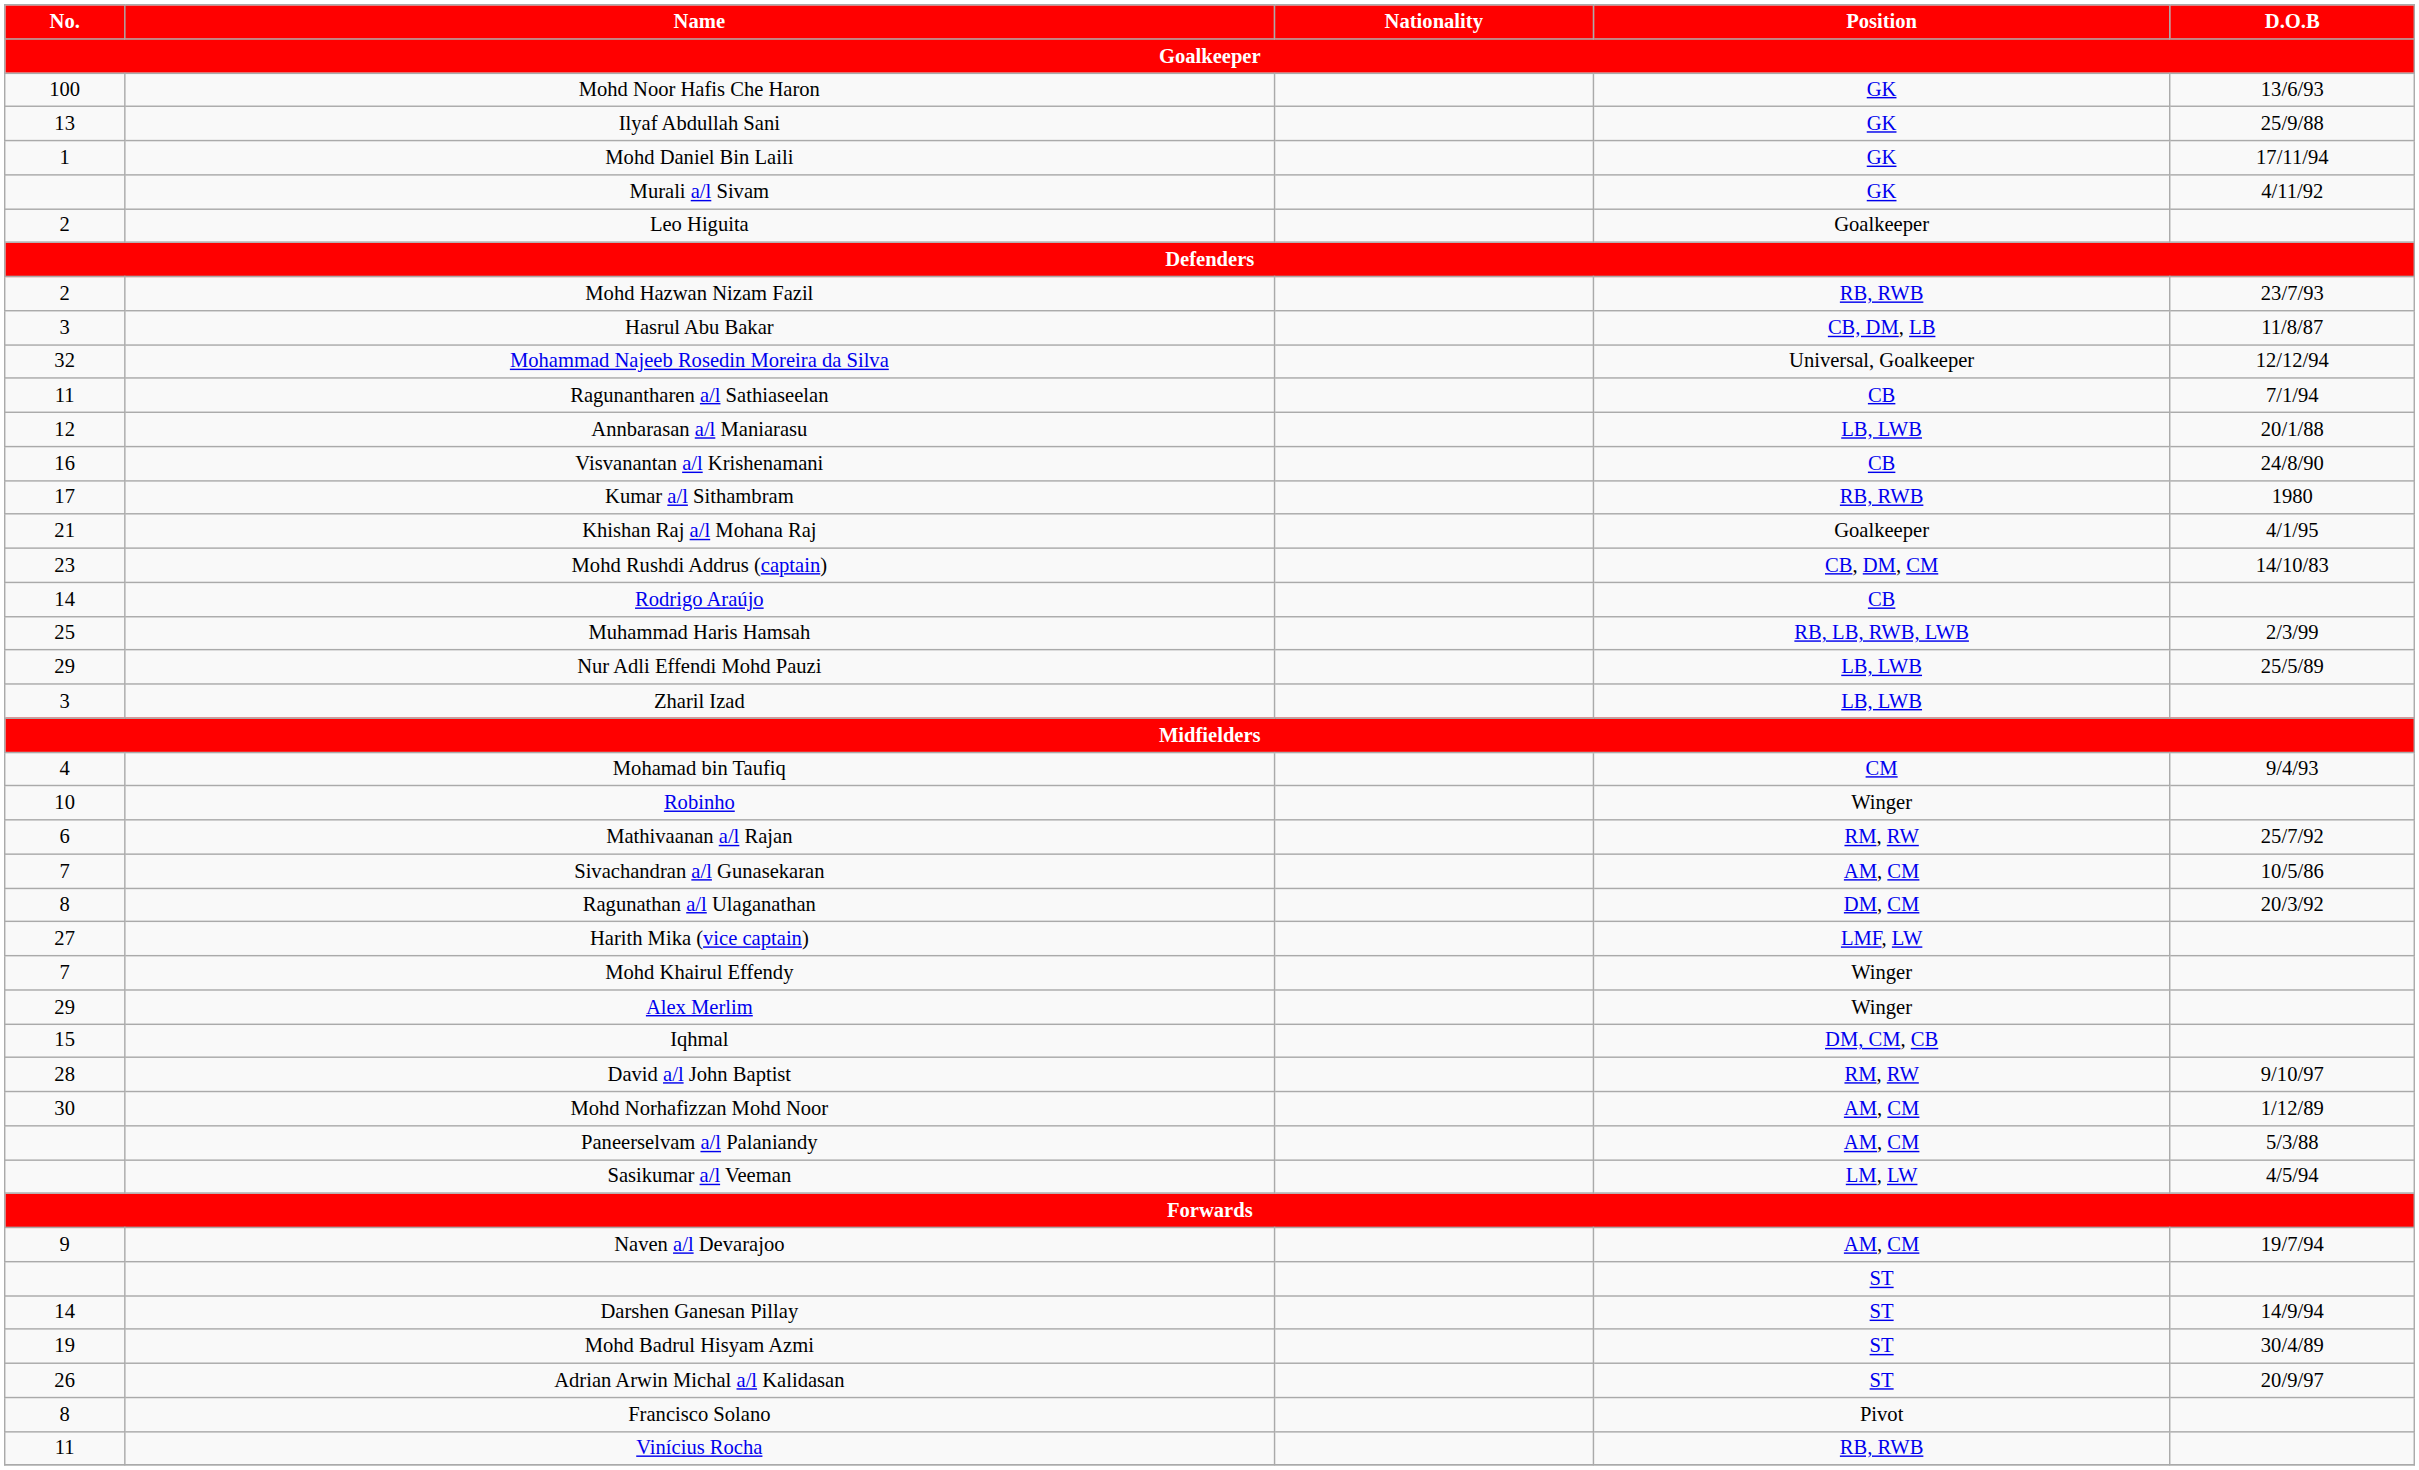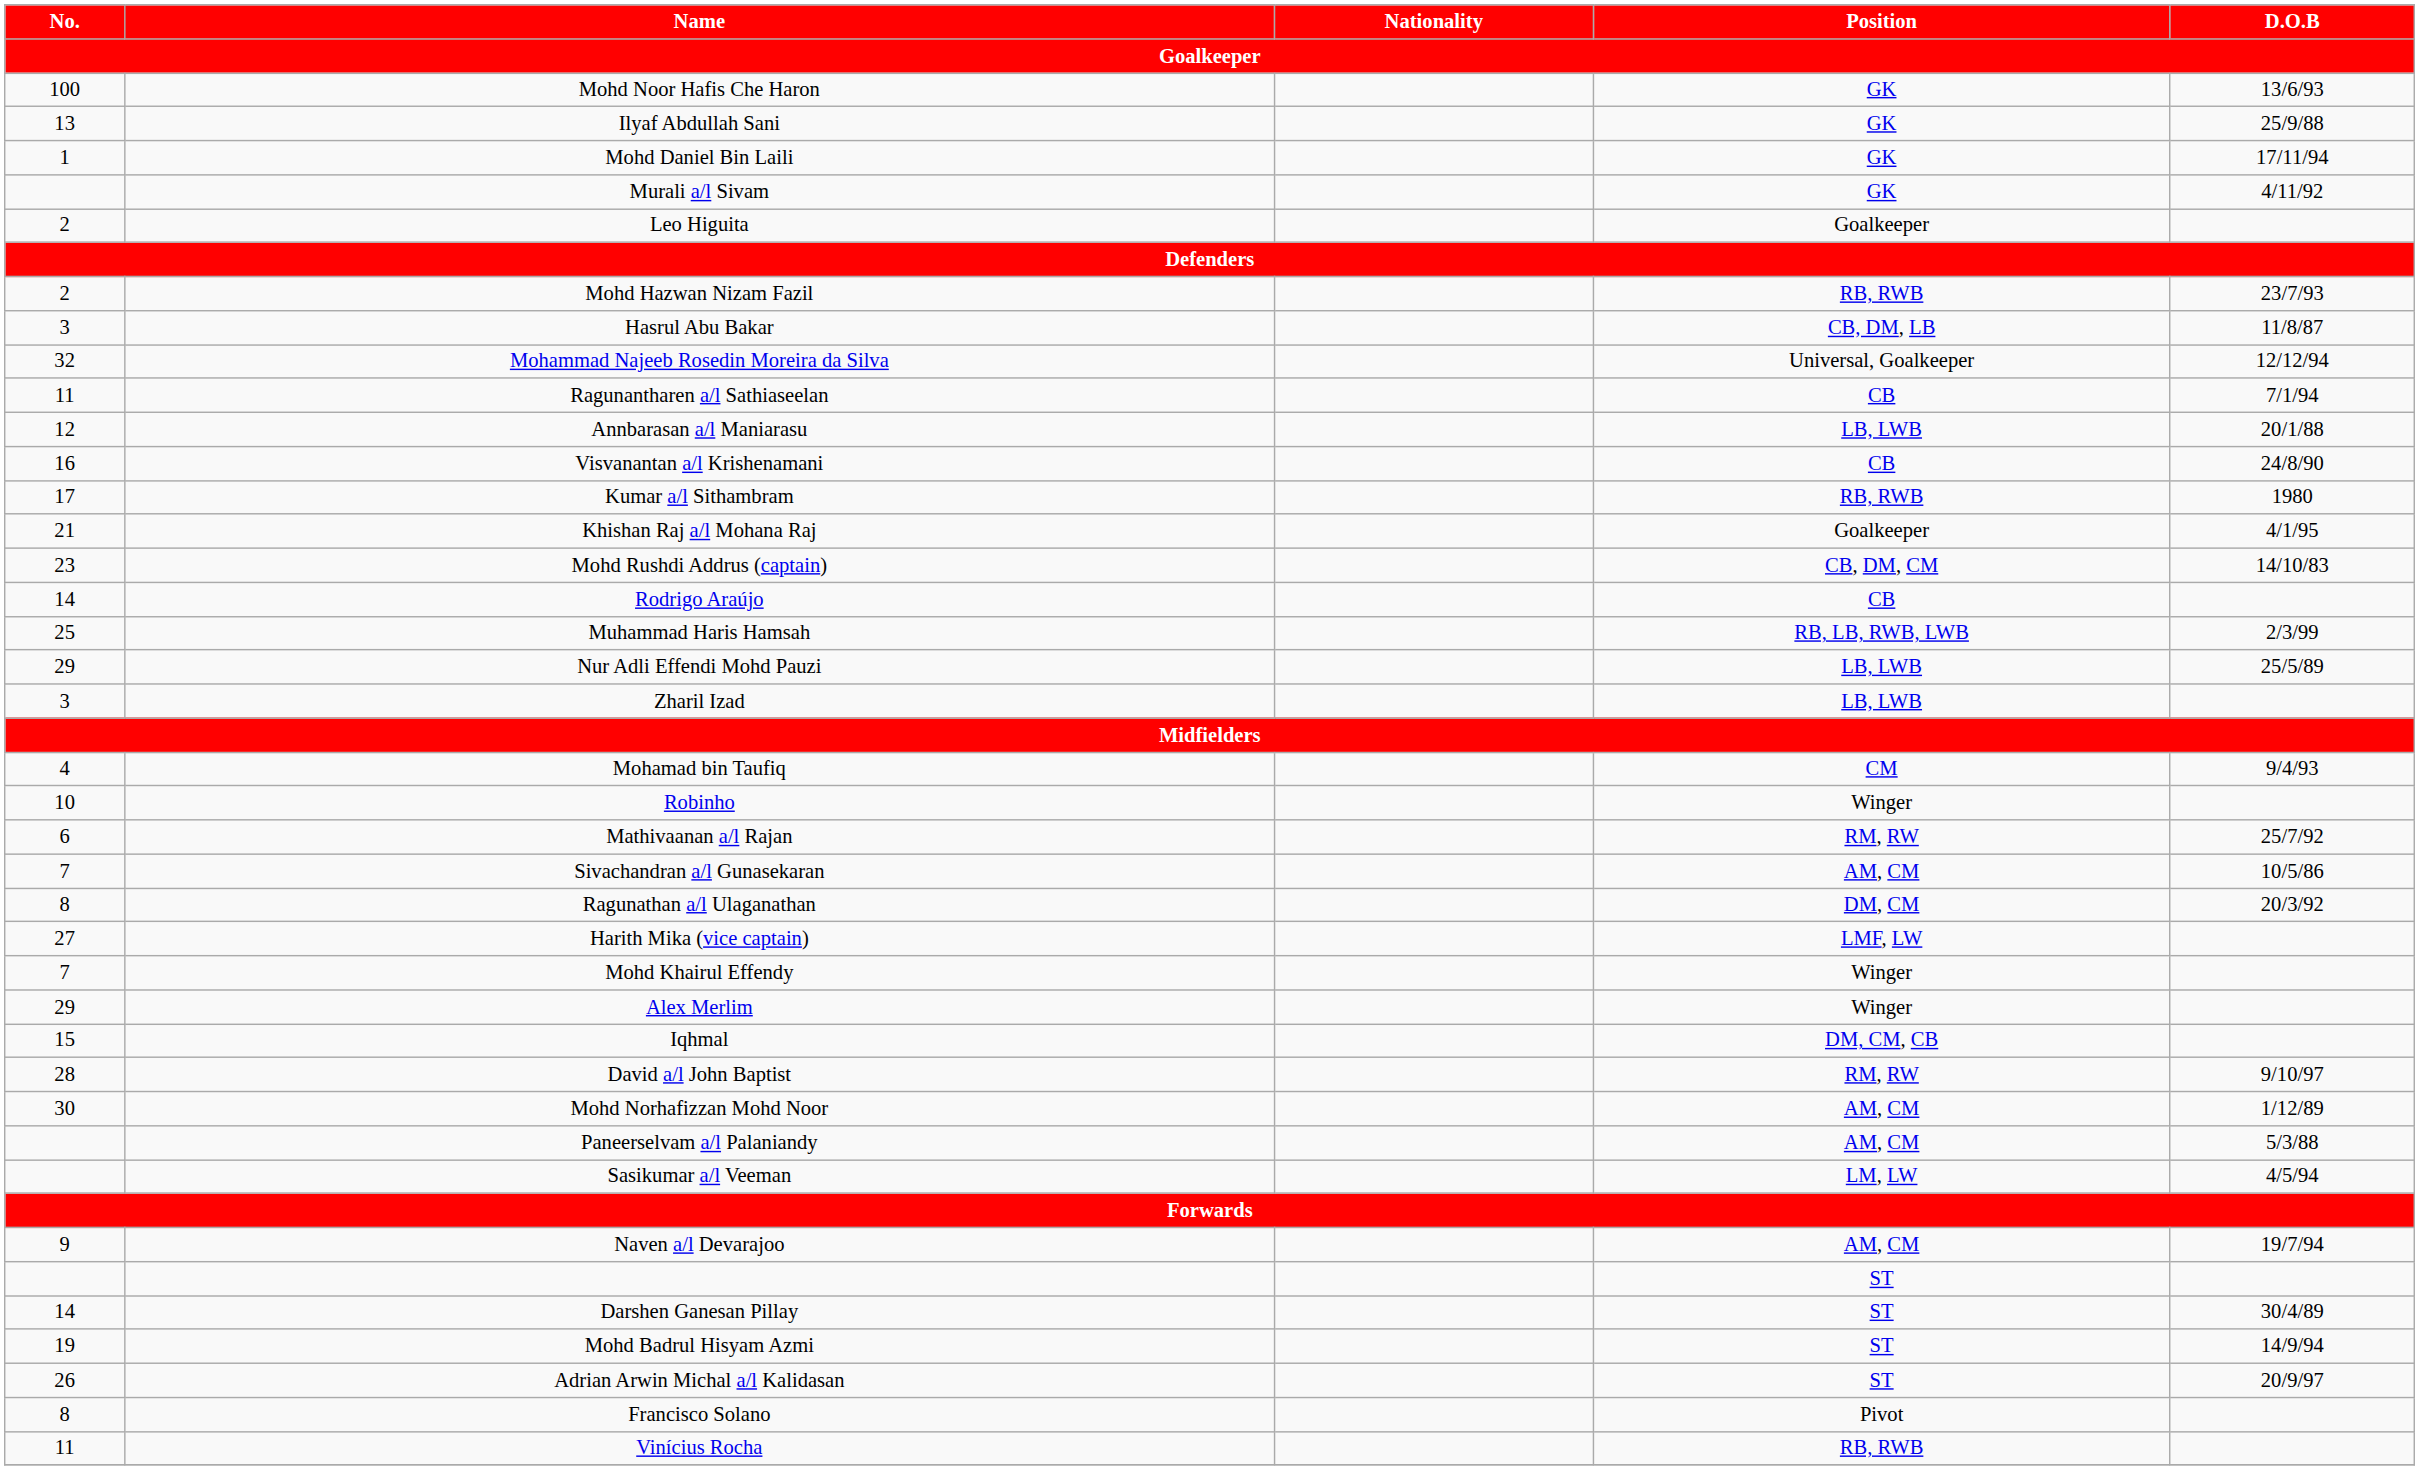Darshen Ganesan Pillay | D.O.B: 14/9/94 -> 30/4/89
Mohd Badrul Hisyam Azmi | D.O.B: 30/4/89 -> 14/9/94
